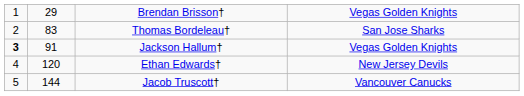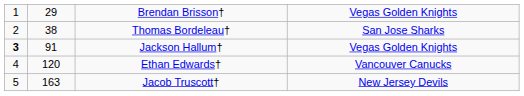Thomas Bordeleau† | column 2: 83 -> 38
Ethan Edwards† | column 4: New Jersey Devils -> Vancouver Canucks
Jacob Truscott† | column 2: 144 -> 163
Jacob Truscott† | column 4: Vancouver Canucks -> New Jersey Devils
